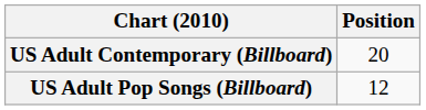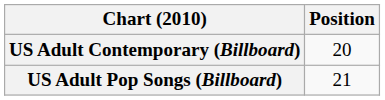US Adult Pop Songs (Billboard) | Position: 12 -> 21
